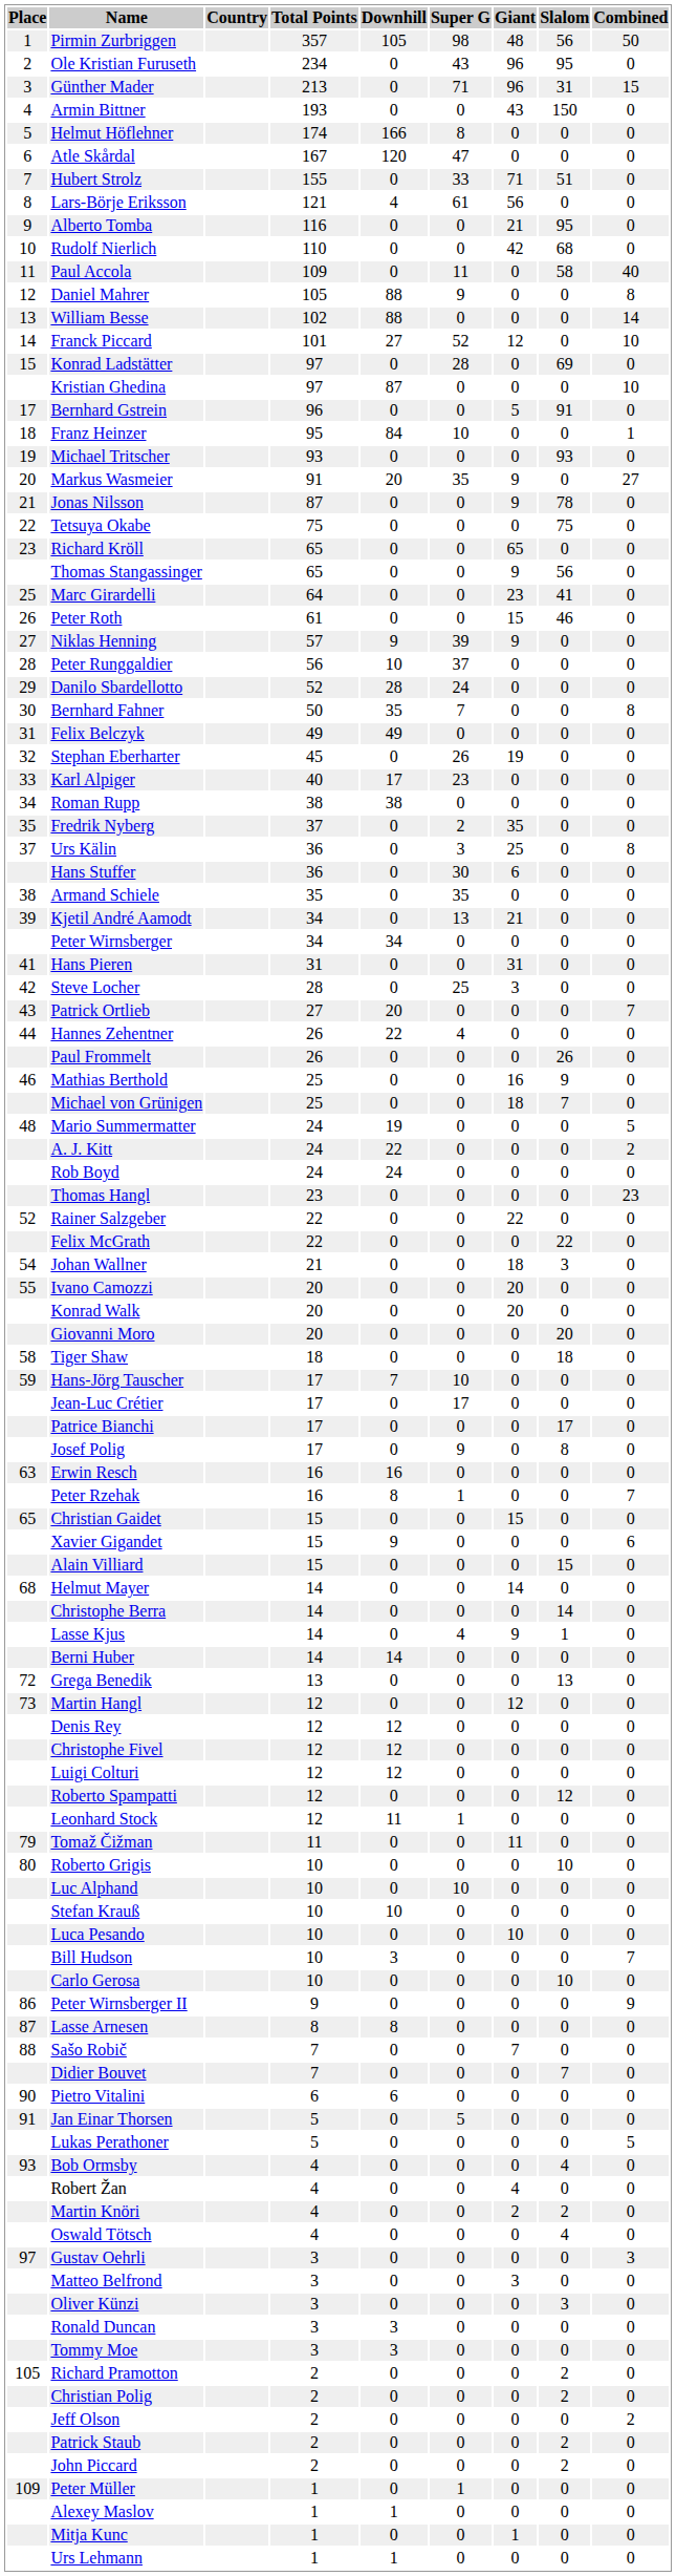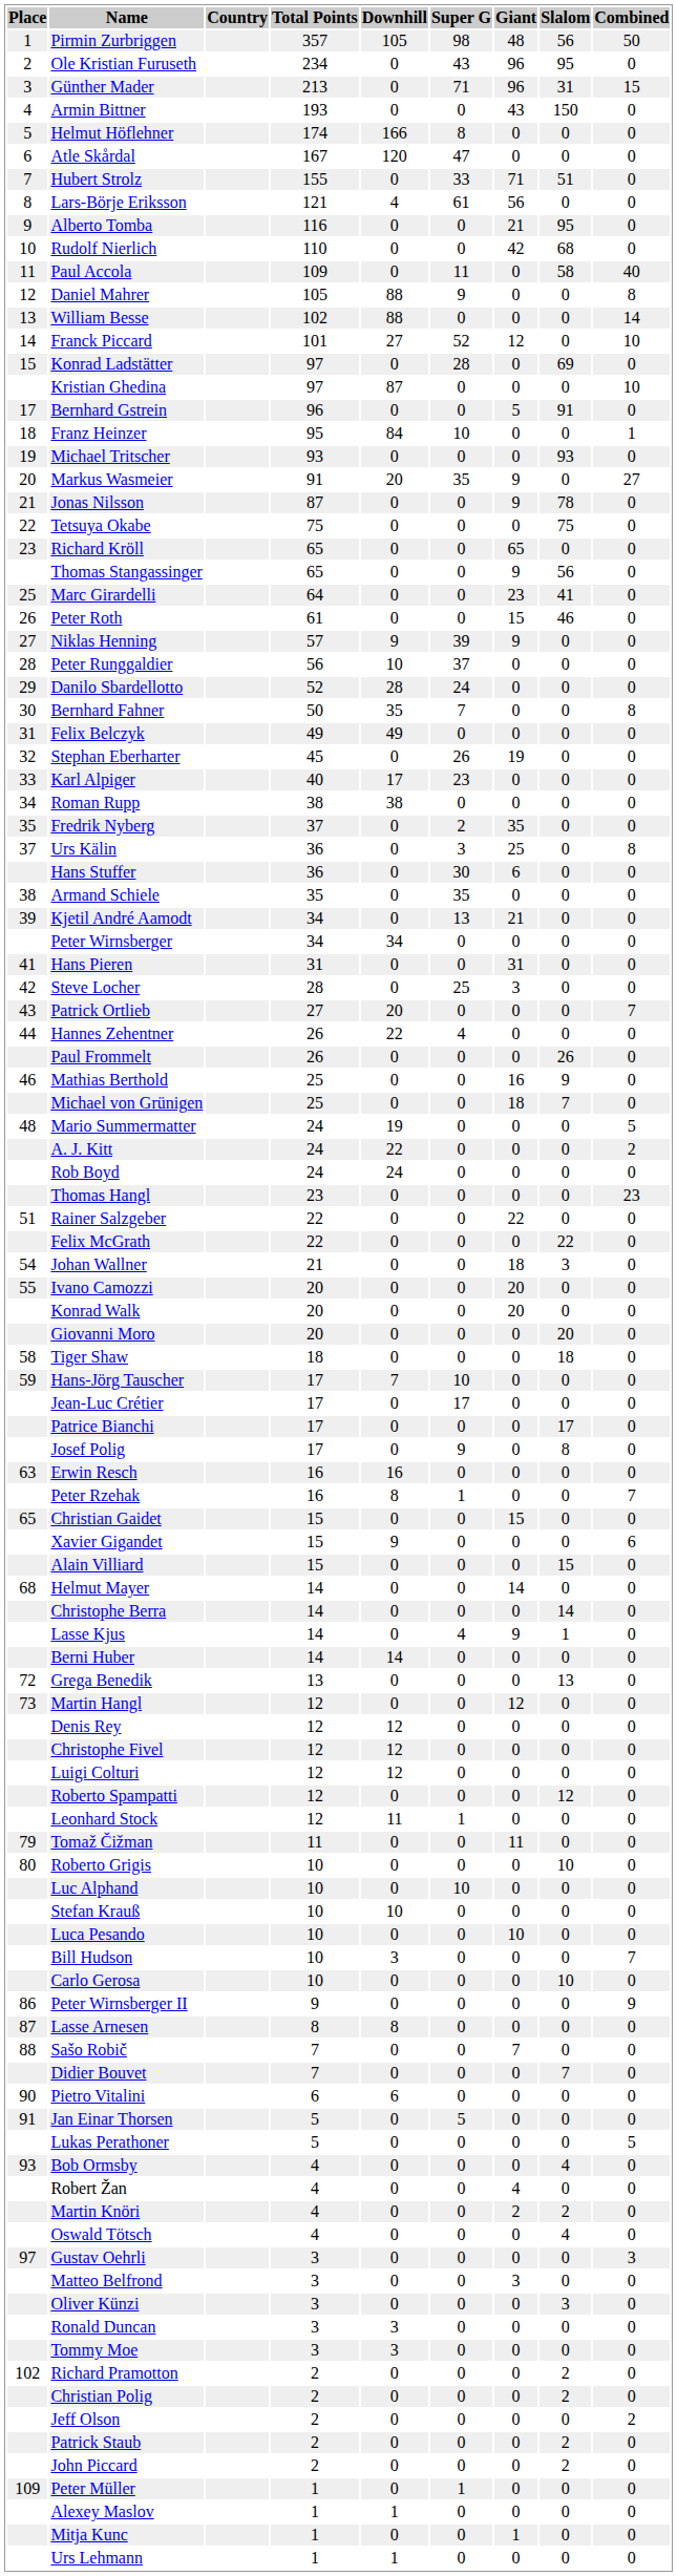Rainer Salzgeber | Place: 52 -> 51
Richard Pramotton | Place: 105 -> 102
